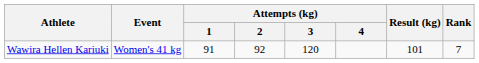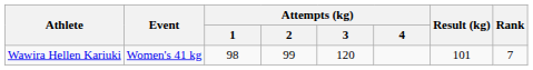Wawira Hellen Kariuki | Attempts (kg) / 1: 91 -> 98
Wawira Hellen Kariuki | Attempts (kg) / 2: 92 -> 99
